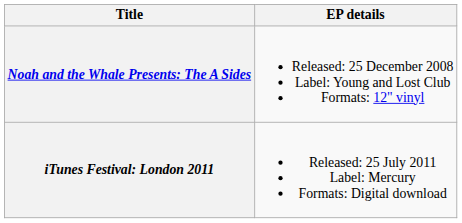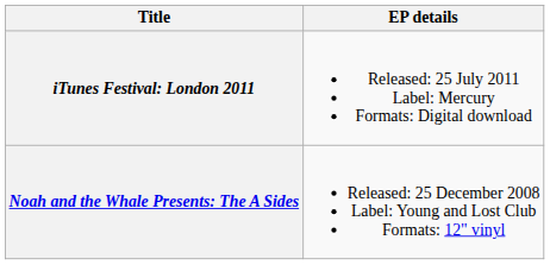rows swapped: Noah and the Whale Presents: The A Sides <-> iTunes Festival: London 2011
